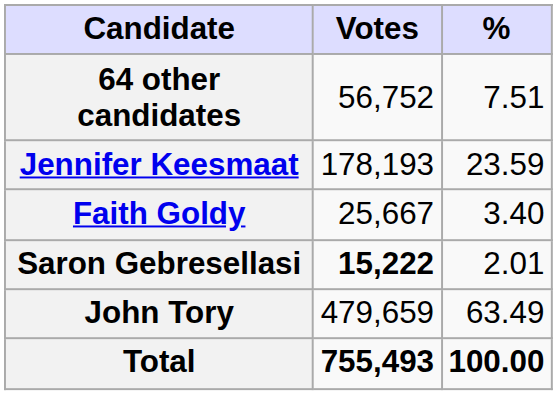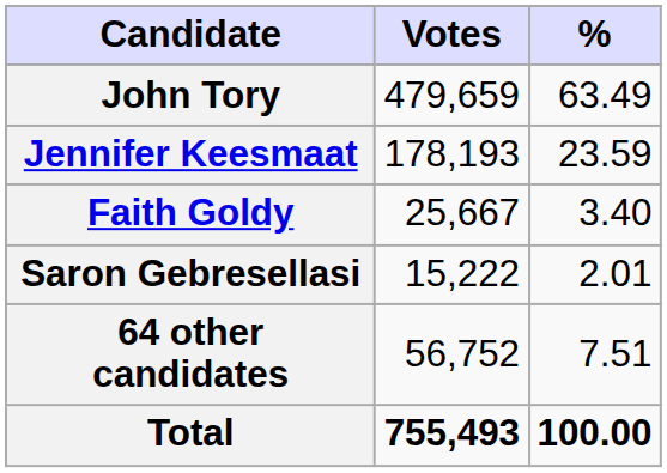rows swapped: John Tory <-> 64 other candidates
Saron Gebresellasi | Votes: bold -> normal
